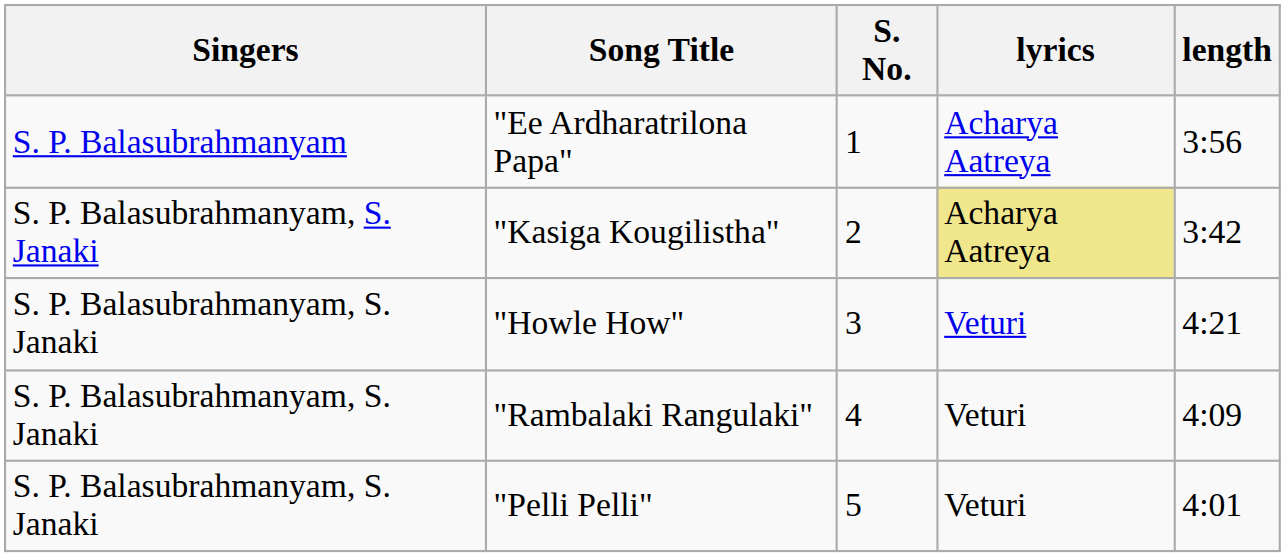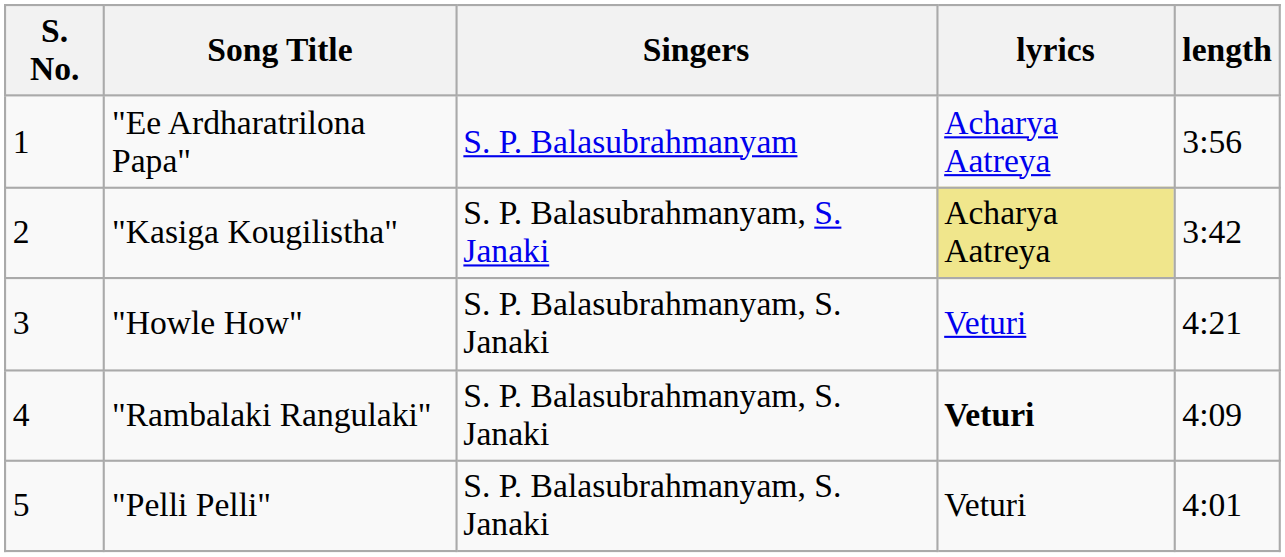columns swapped: S. No. <-> Singers
"Rambalaki Rangulaki" | lyrics: normal -> bold
